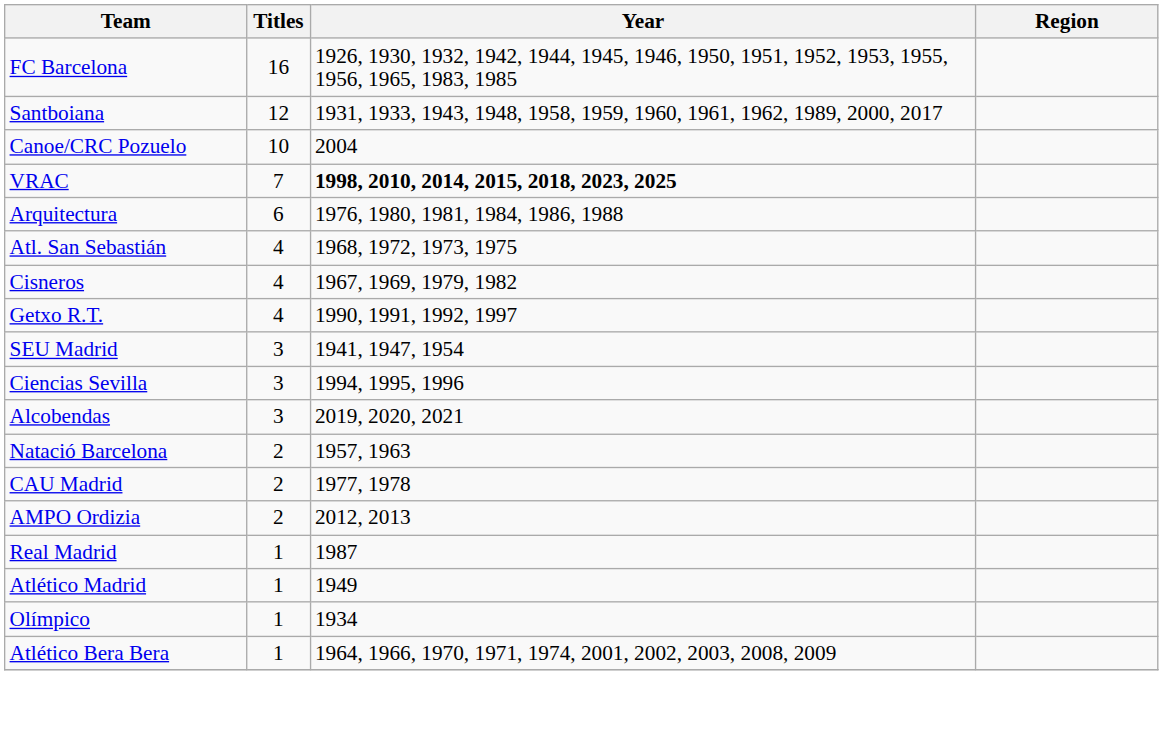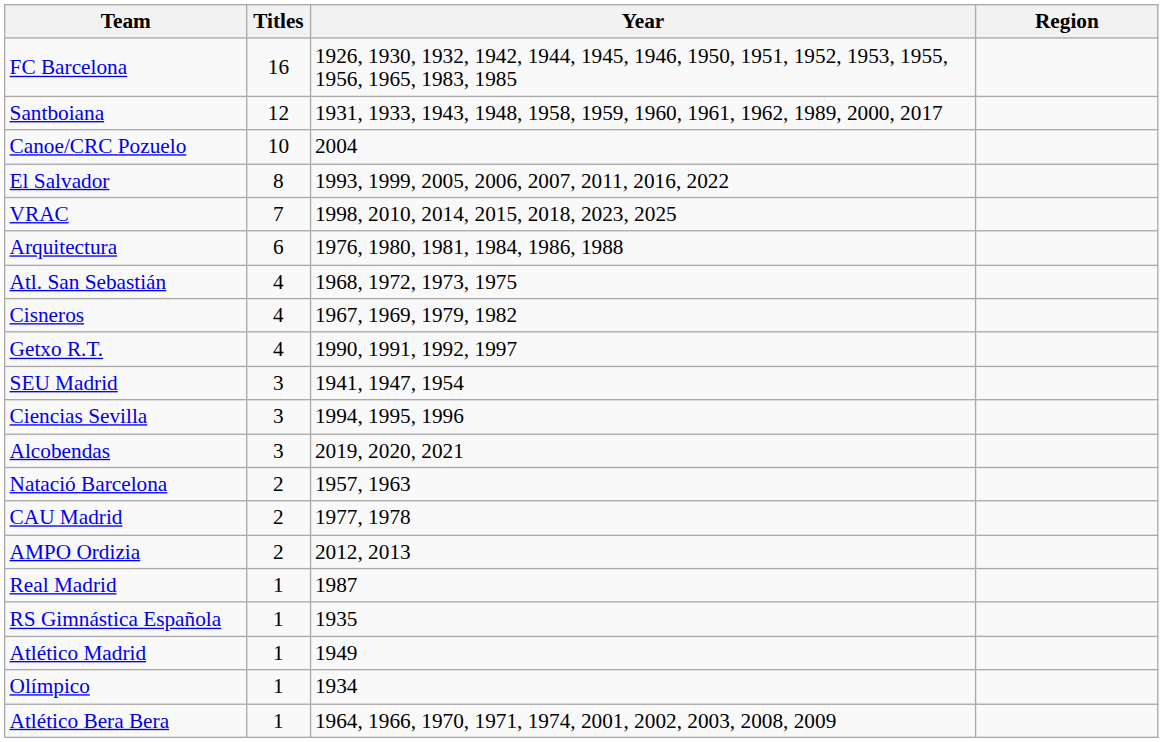+ row: El Salvador | 8 | 1993, 1999, 2005, 2006, 2007, 2011, 2016, 2022
VRAC | Year: bold -> normal
+ row: RS Gimnástica Española | 1 | 1935
